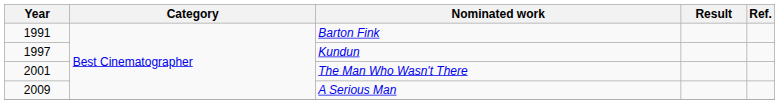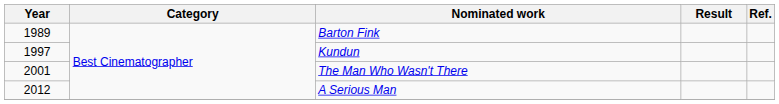Barton Fink | Year: 1991 -> 1989
A Serious Man | Year: 2009 -> 2012
